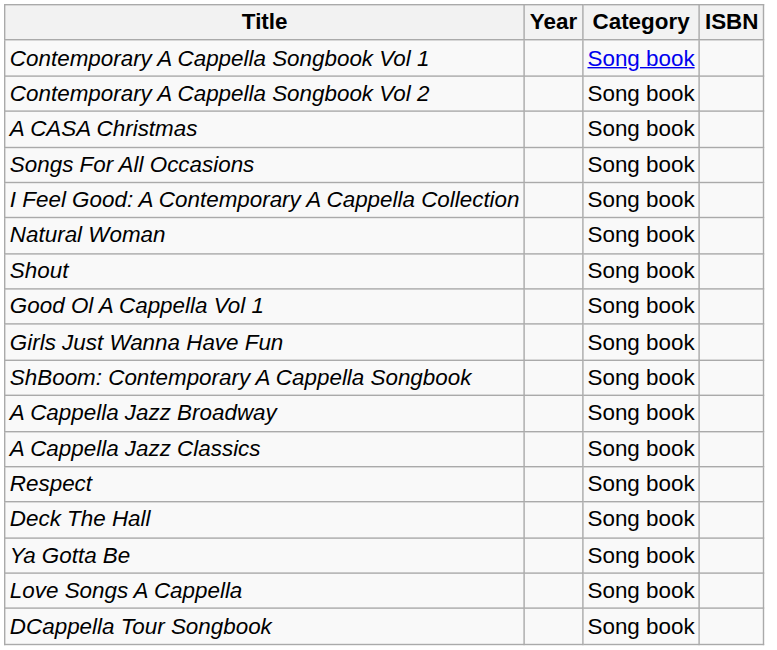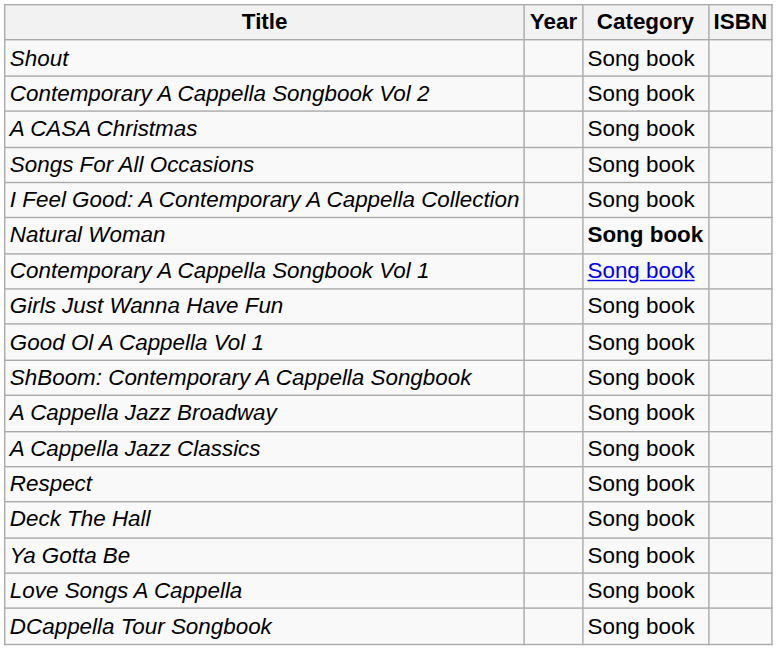rows swapped: Contemporary A Cappella Songbook Vol 1 <-> Shout
Natural Woman | Category: normal -> bold
rows swapped: Girls Just Wanna Have Fun <-> Good Ol A Cappella Vol 1
